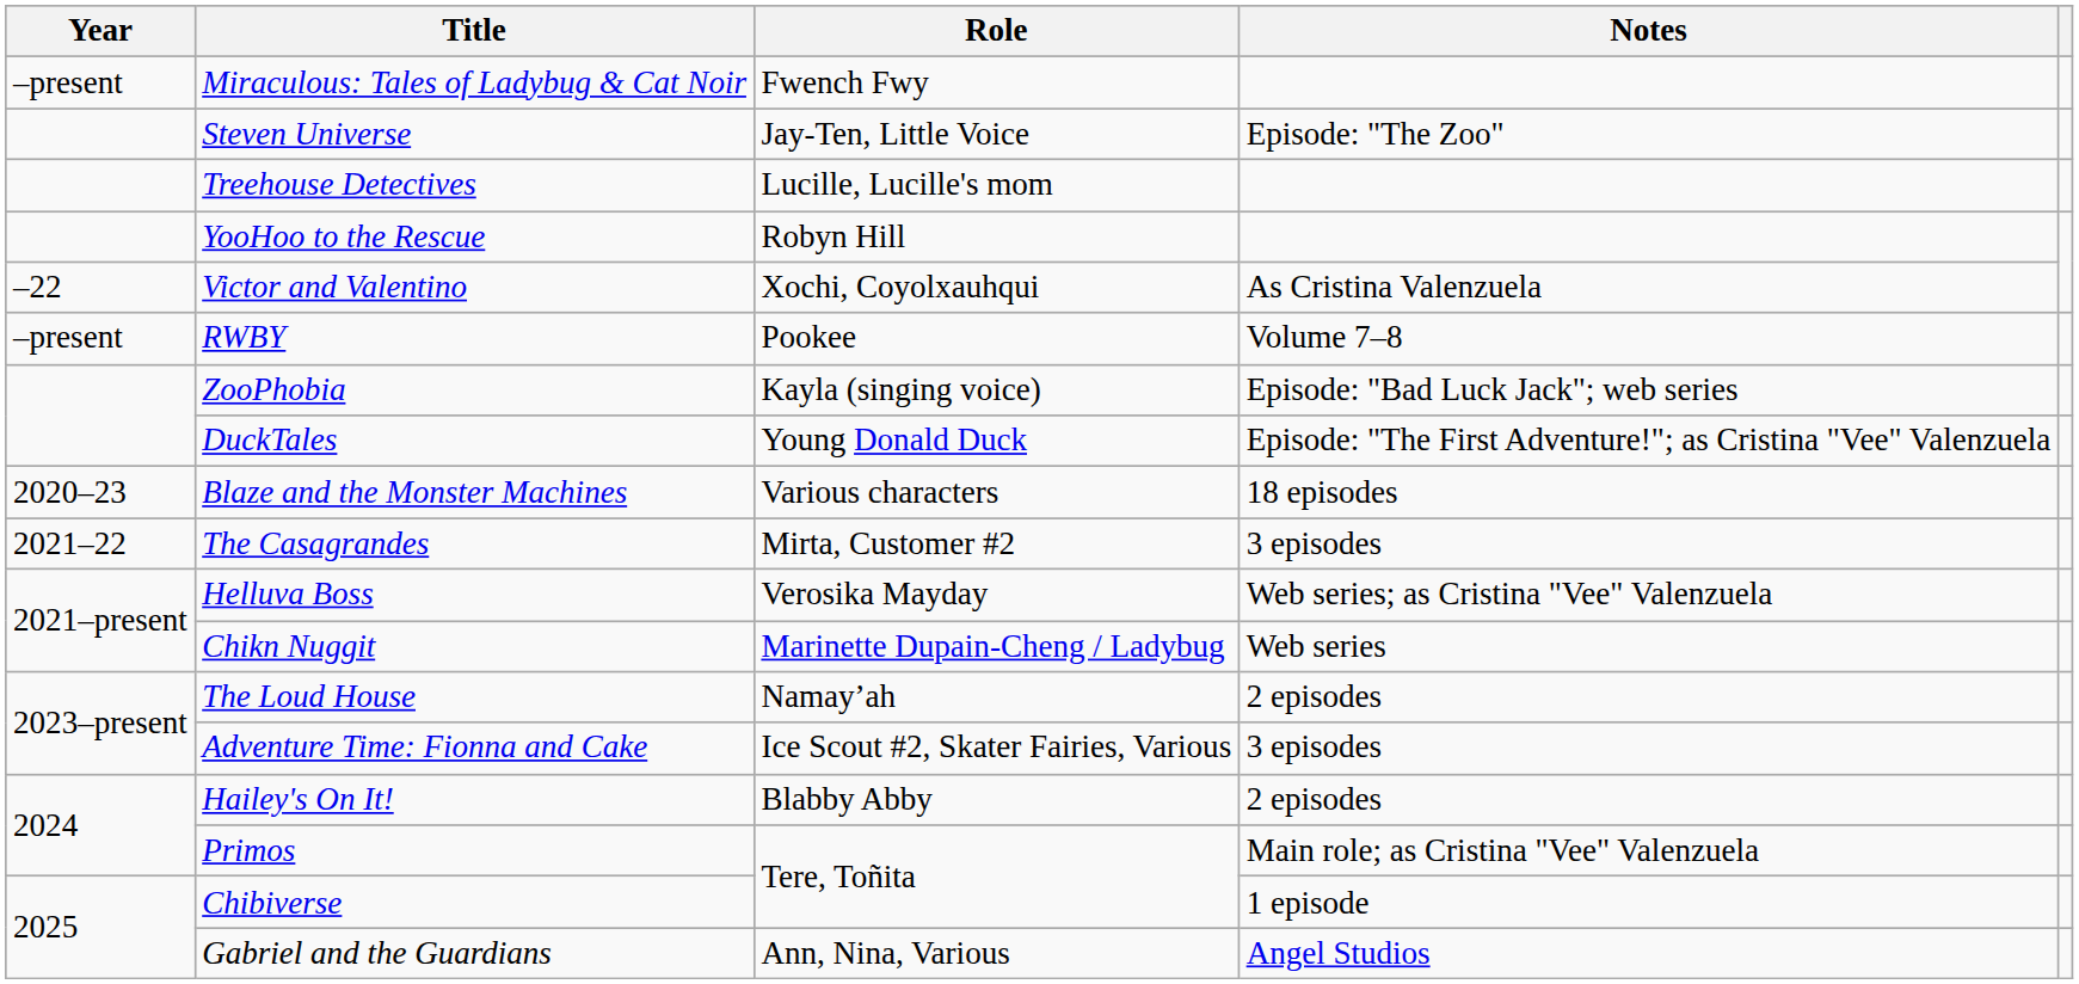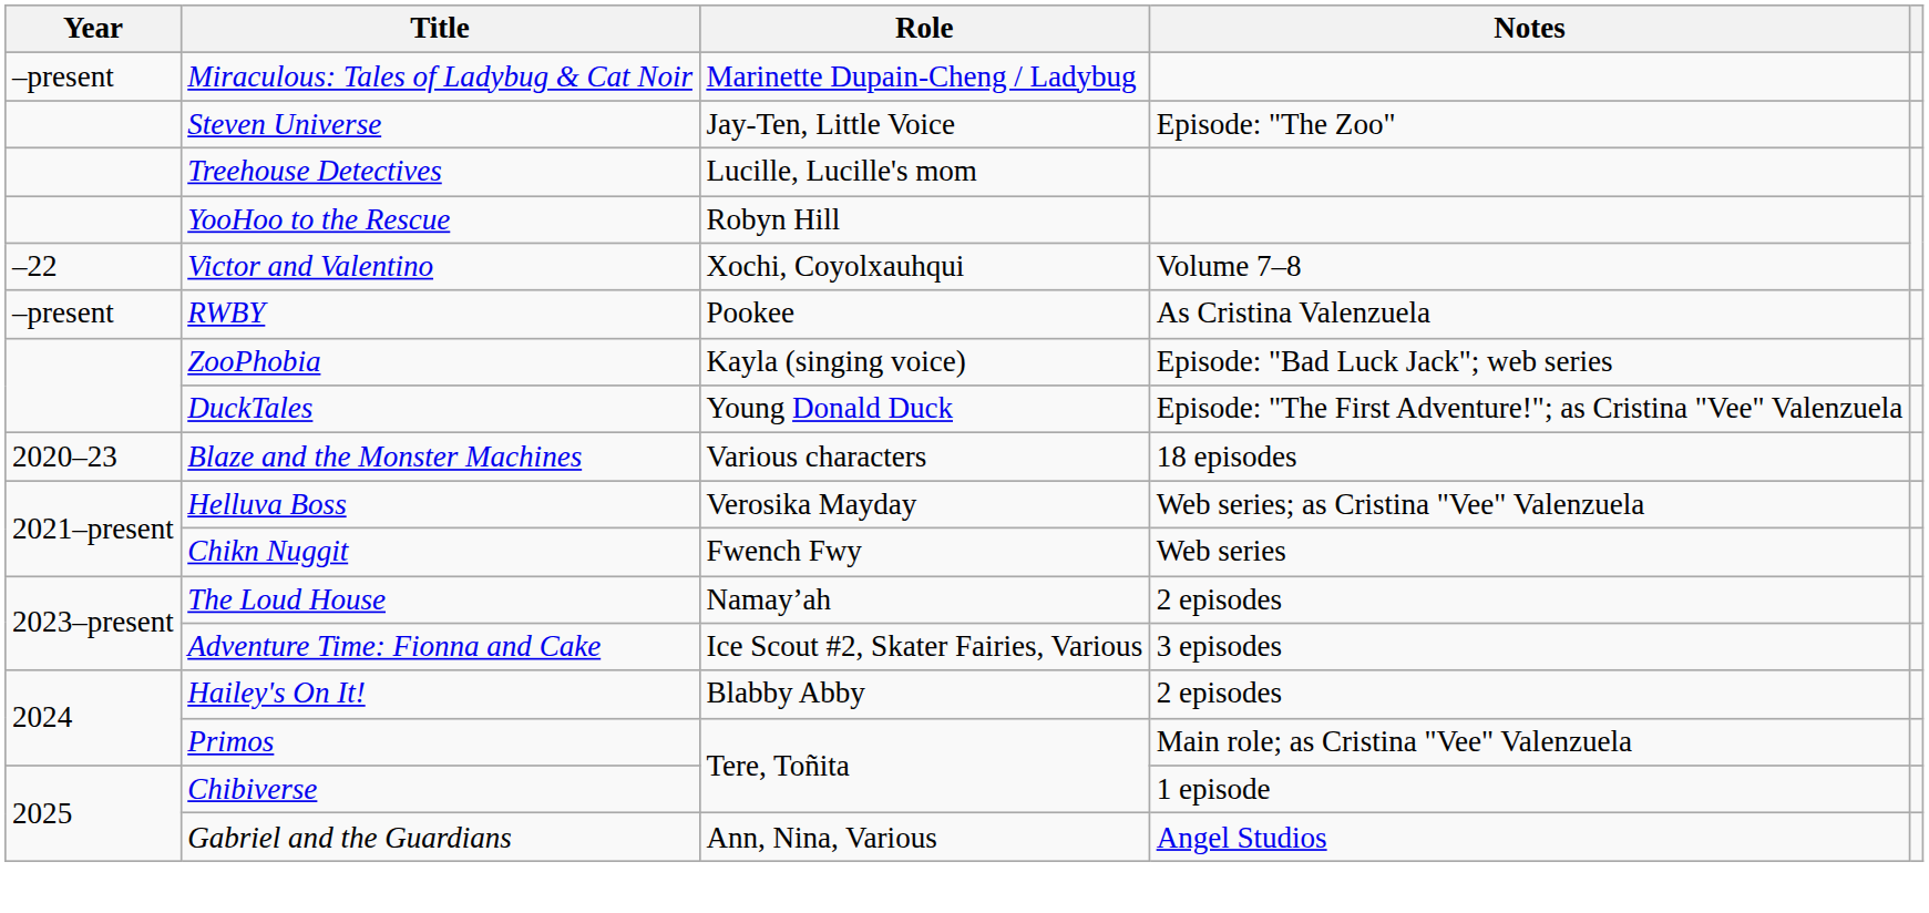Miraculous: Tales of Ladybug & Cat Noir | Role: Fwench Fwy -> Marinette Dupain-Cheng / Ladybug
Victor and Valentino | Notes: As Cristina Valenzuela -> Volume 7–8
RWBY | Notes: Volume 7–8 -> As Cristina Valenzuela
- row: 2021–22 | The Casagrandes | Mirta, Customer #2 | 3 episodes
Chikn Nuggit | Role: Marinette Dupain-Cheng / Ladybug -> Fwench Fwy
